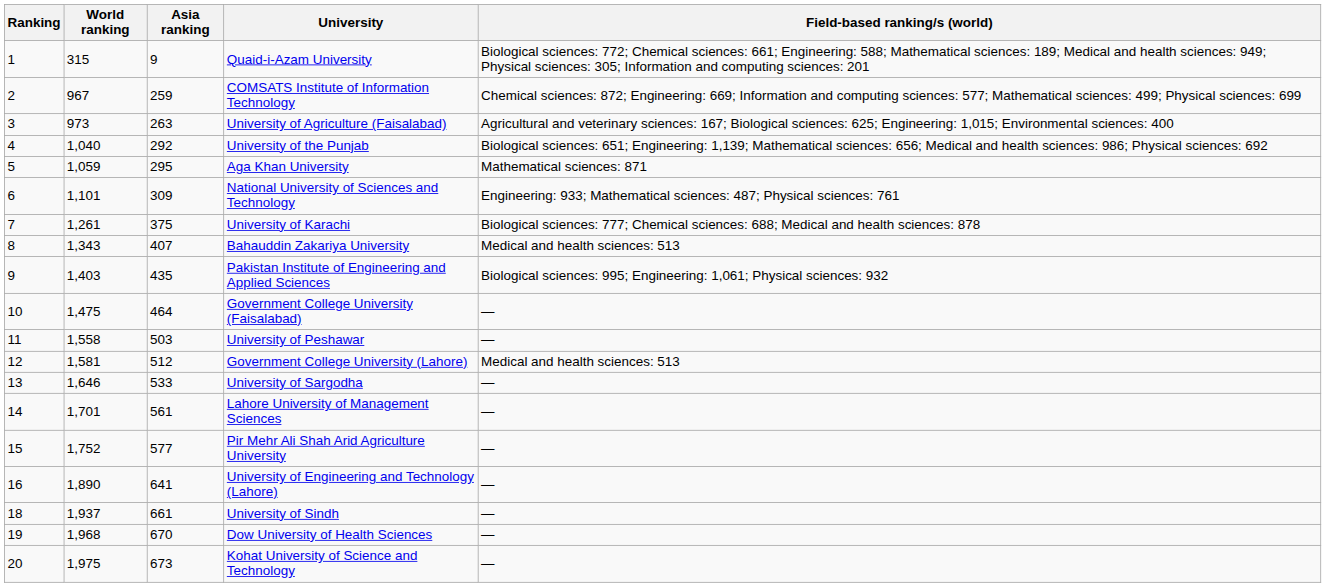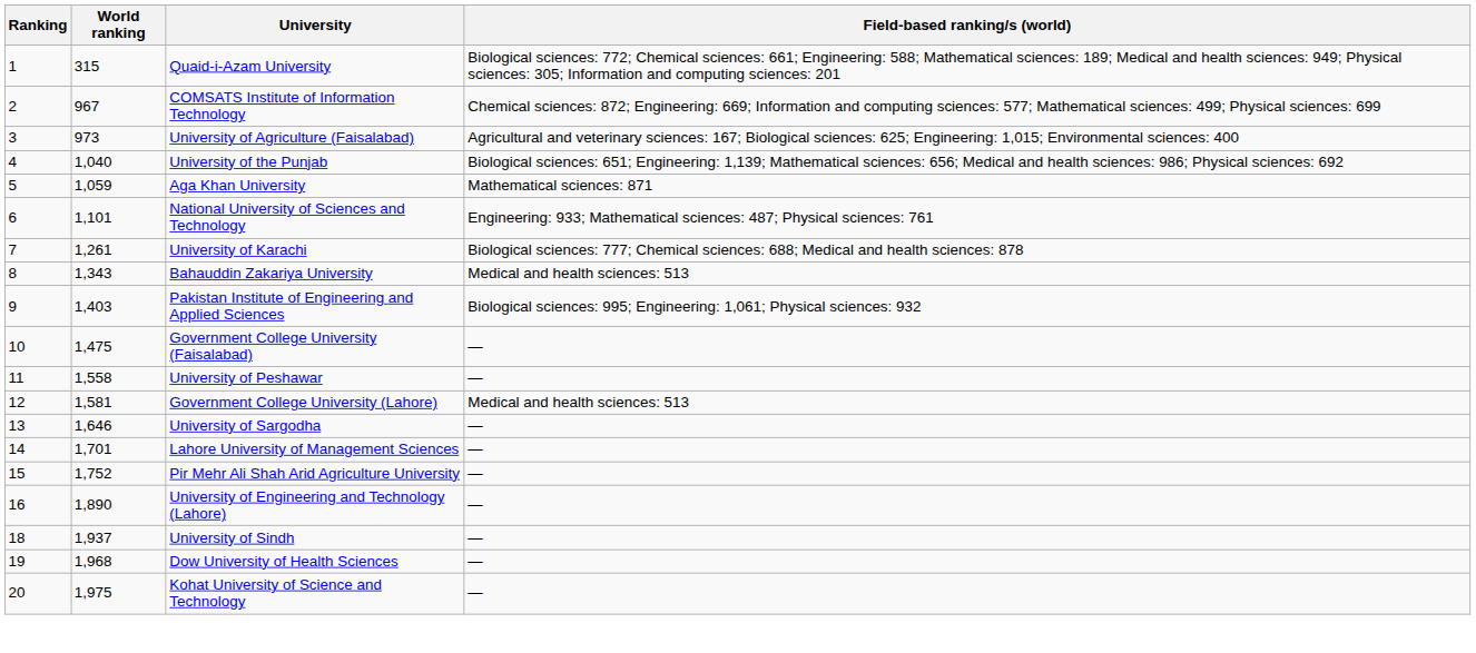- column: Asia ranking | 9 | 259 | 263 | 292 | 295 | 309 | 375 | 407 | 435 | 464 | 503 | 512 | 533 | 561 | 577 | 641 | 661 | 670 | 673
